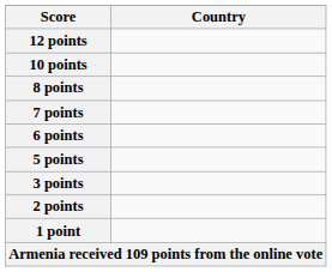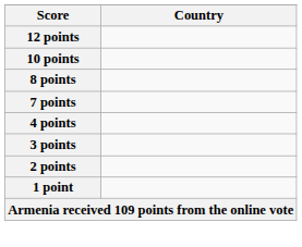- row: 6 points
- row: 5 points
+ row: 4 points
